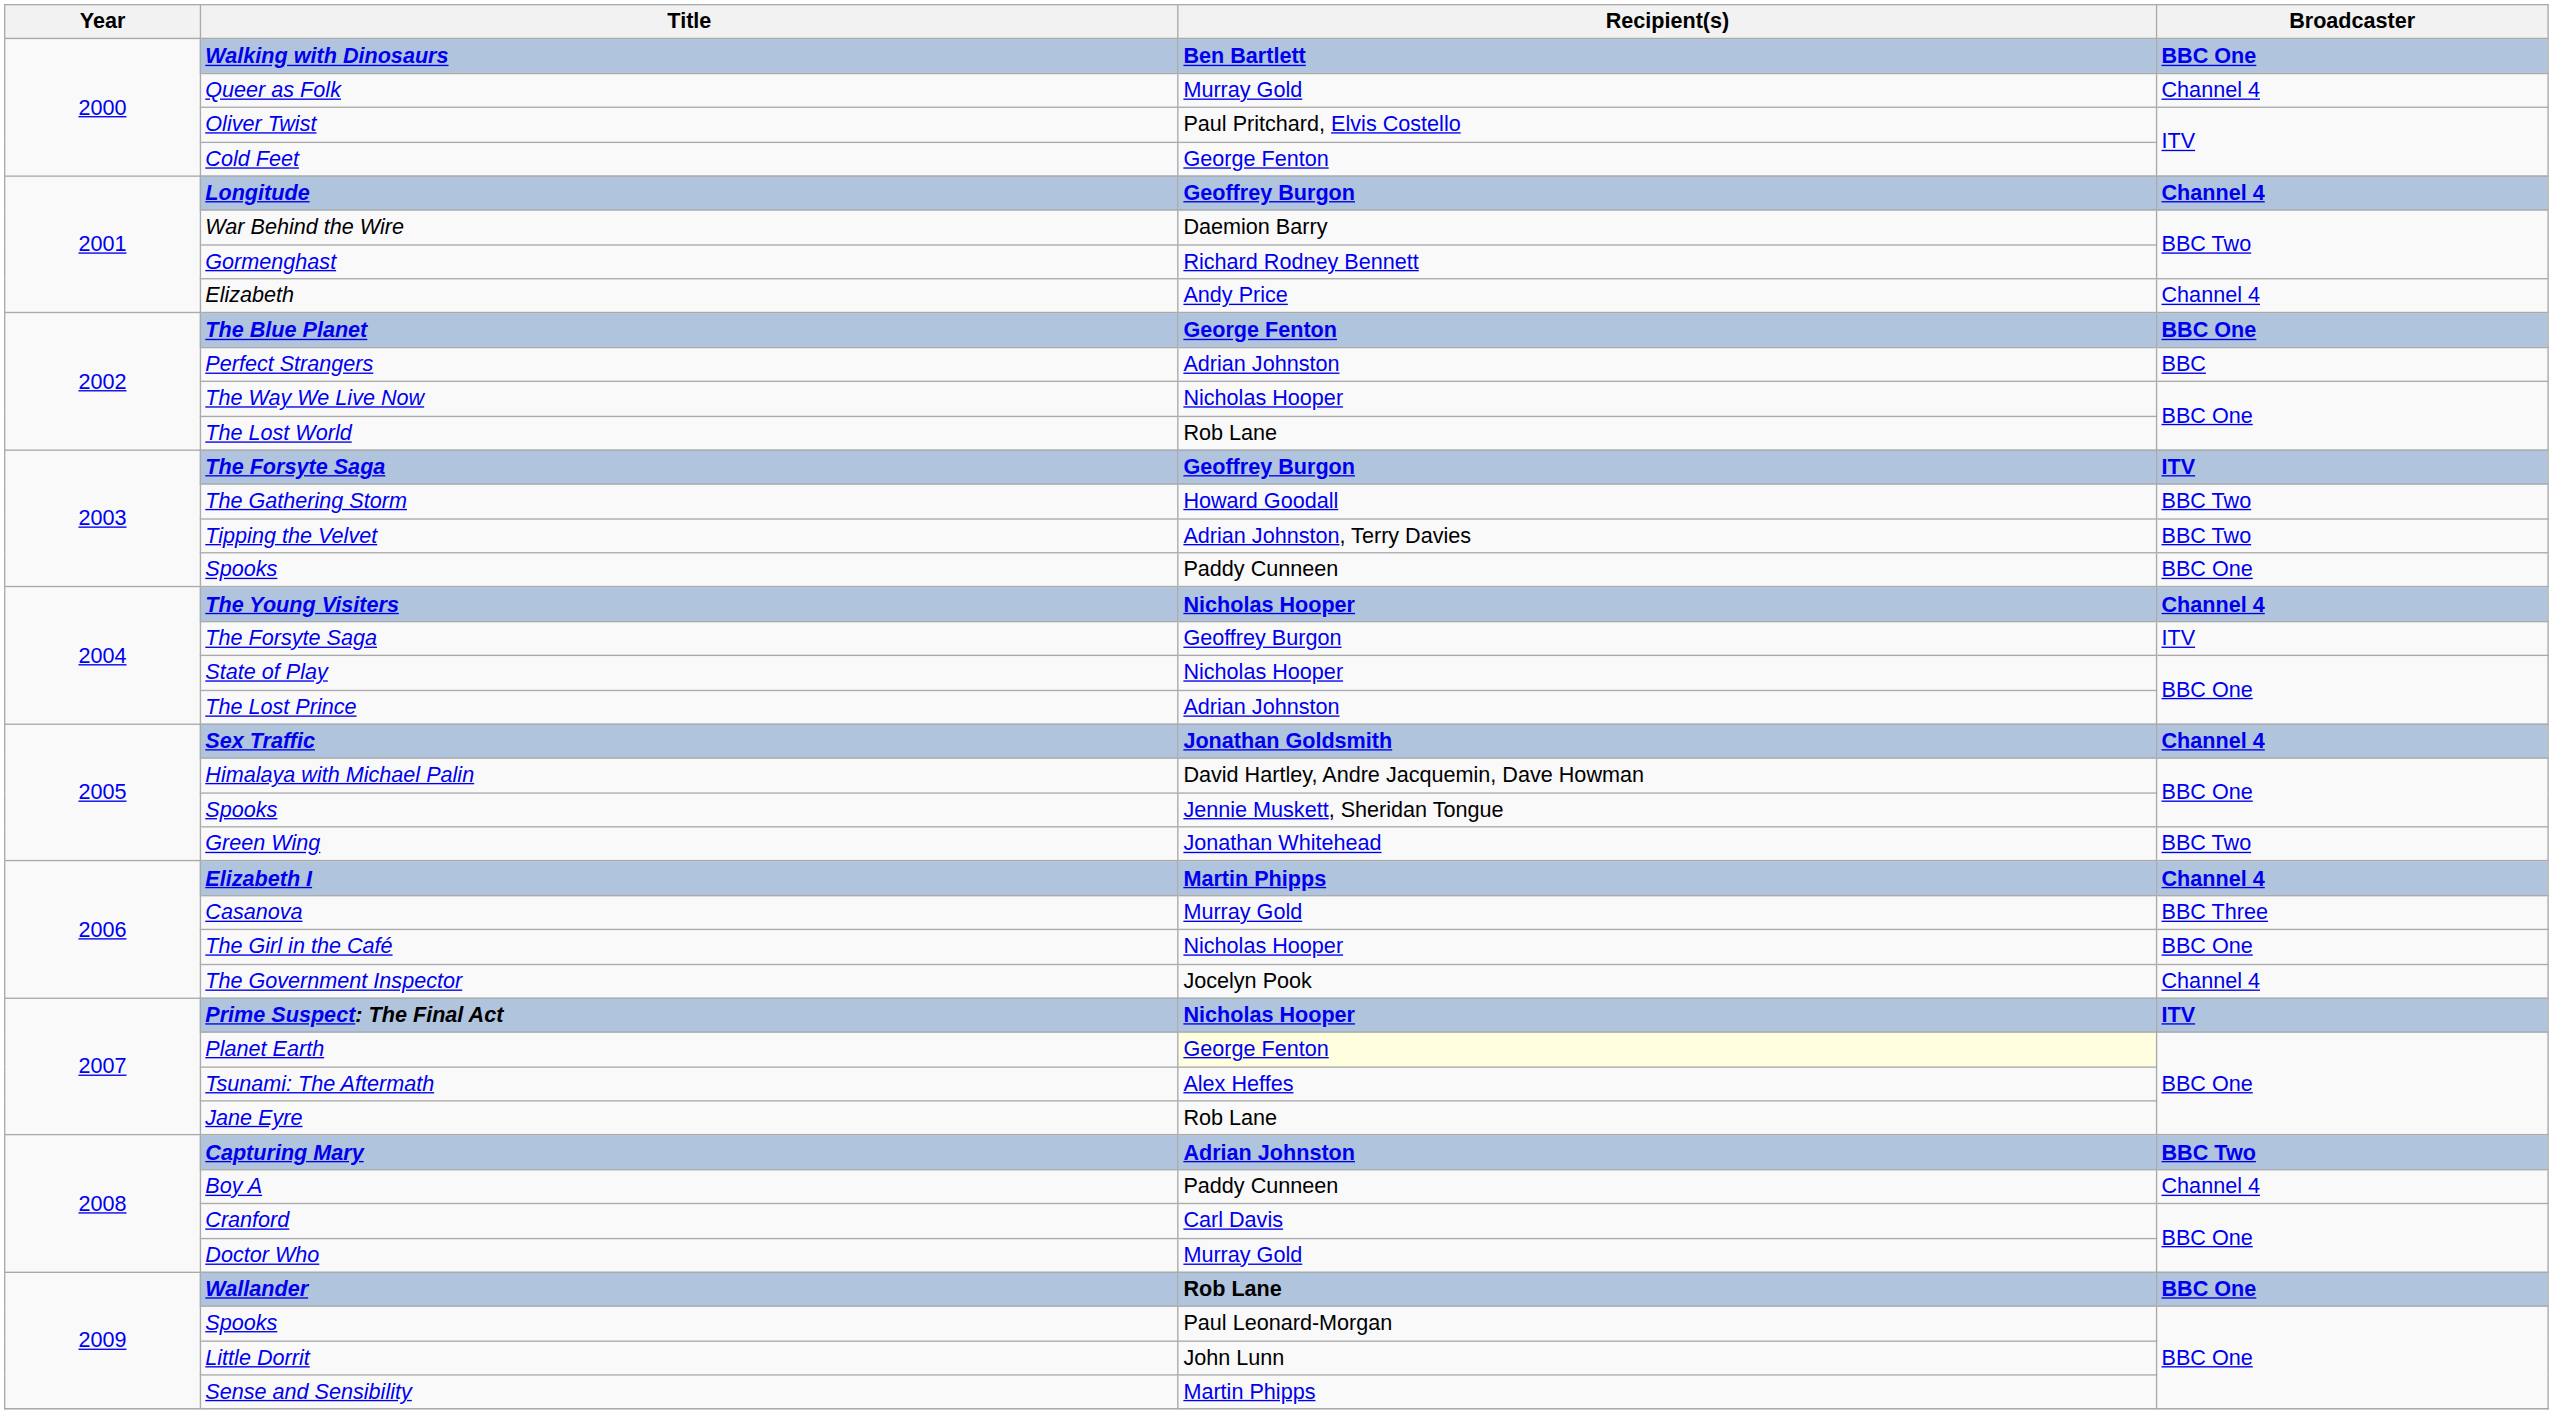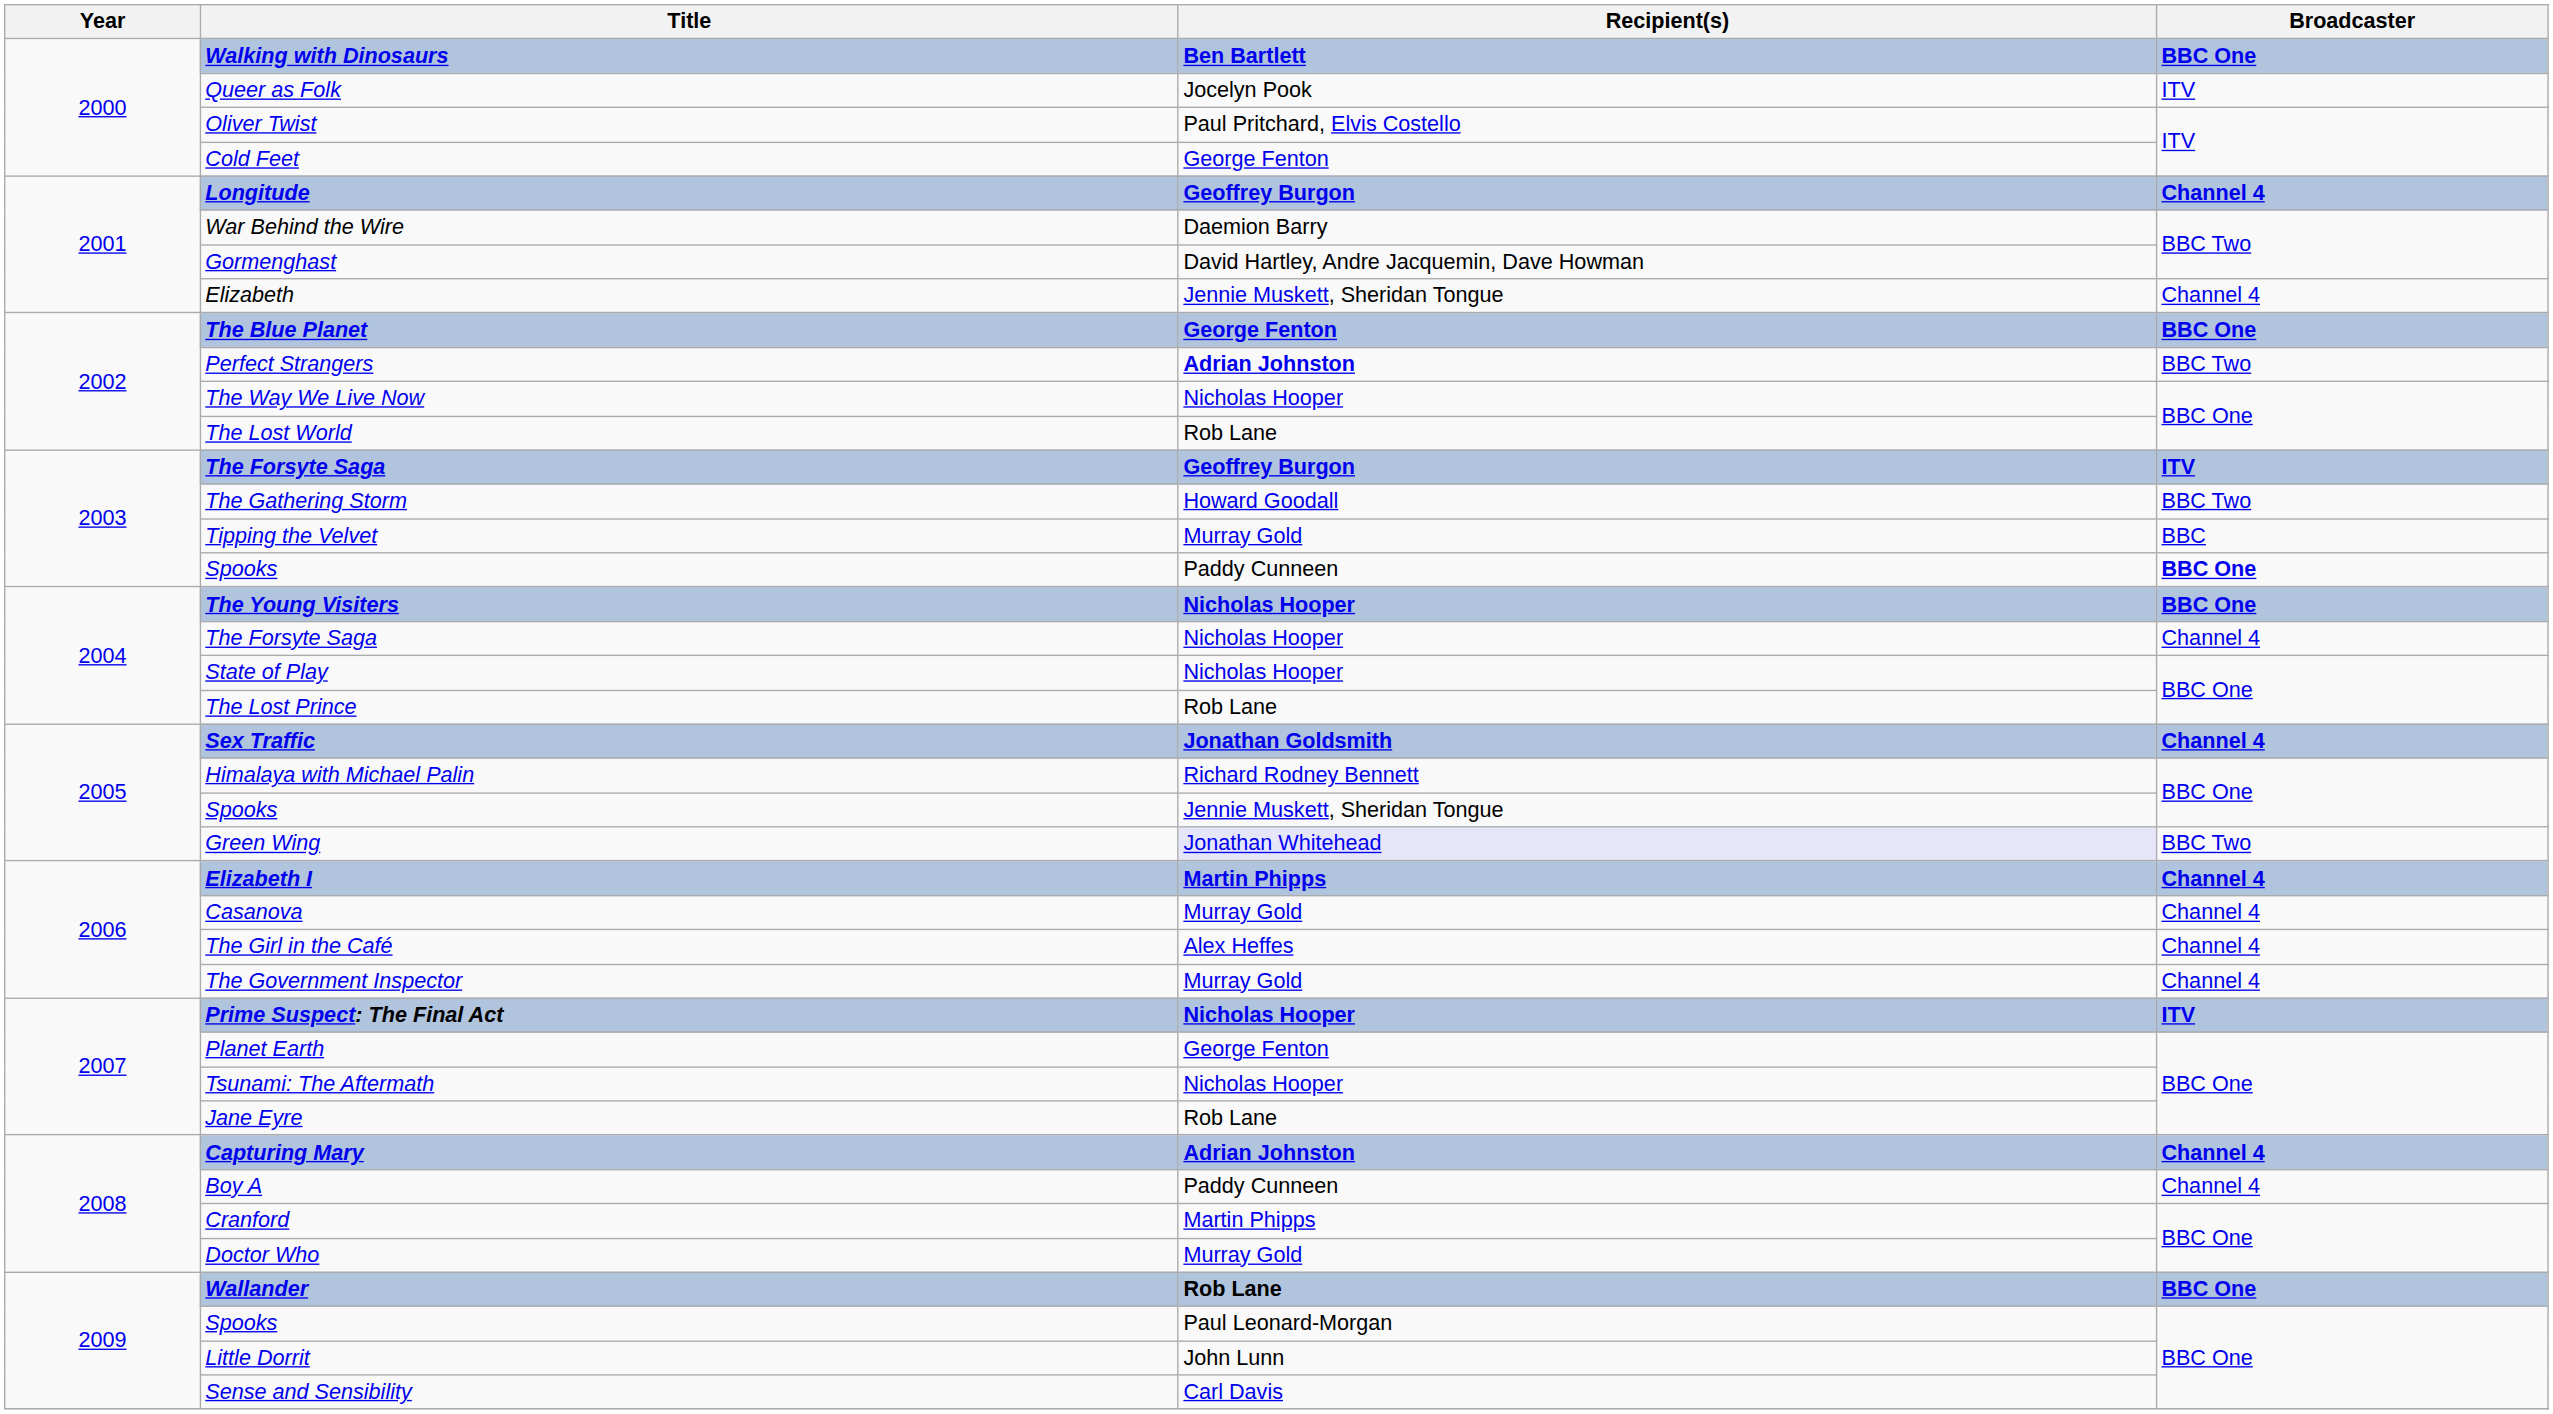Queer as Folk | Recipient(s): Murray Gold -> Jocelyn Pook
Queer as Folk | Broadcaster: Channel 4 -> ITV
Gormenghast | Recipient(s): Richard Rodney Bennett -> David Hartley, Andre Jacquemin, Dave Howman
Elizabeth | Recipient(s): Andy Price -> Jennie Muskett, Sheridan Tongue
Perfect Strangers | Recipient(s): normal -> bold
Perfect Strangers | Broadcaster: BBC -> BBC Two
Tipping the Velvet | Recipient(s): Adrian Johnston, Terry Davies -> Murray Gold
Tipping the Velvet | Broadcaster: BBC Two -> BBC
2003 / Spooks | Broadcaster: normal -> bold
The Young Visiters | Broadcaster: Channel 4 -> BBC One
2004 / The Forsyte Saga | Recipient(s): Geoffrey Burgon -> Nicholas Hooper
2004 / The Forsyte Saga | Broadcaster: ITV -> Channel 4
The Lost Prince | Recipient(s): Adrian Johnston -> Rob Lane
Himalaya with Michael Palin | Recipient(s): David Hartley, Andre Jacquemin, Dave Howman -> Richard Rodney Bennett
Green Wing | Recipient(s): no background -> lavender background
Casanova | Broadcaster: BBC Three -> Channel 4
The Girl in the Café | Recipient(s): Nicholas Hooper -> Alex Heffes
The Girl in the Café | Broadcaster: BBC One -> Channel 4
The Government Inspector | Recipient(s): Jocelyn Pook -> Murray Gold
Planet Earth | Recipient(s): lightyellow background -> no background
Tsunami: The Aftermath | Recipient(s): Alex Heffes -> Nicholas Hooper
Capturing Mary | Broadcaster: BBC Two -> Channel 4
Cranford | Recipient(s): Carl Davis -> Martin Phipps
Sense and Sensibility | Recipient(s): Martin Phipps -> Carl Davis
